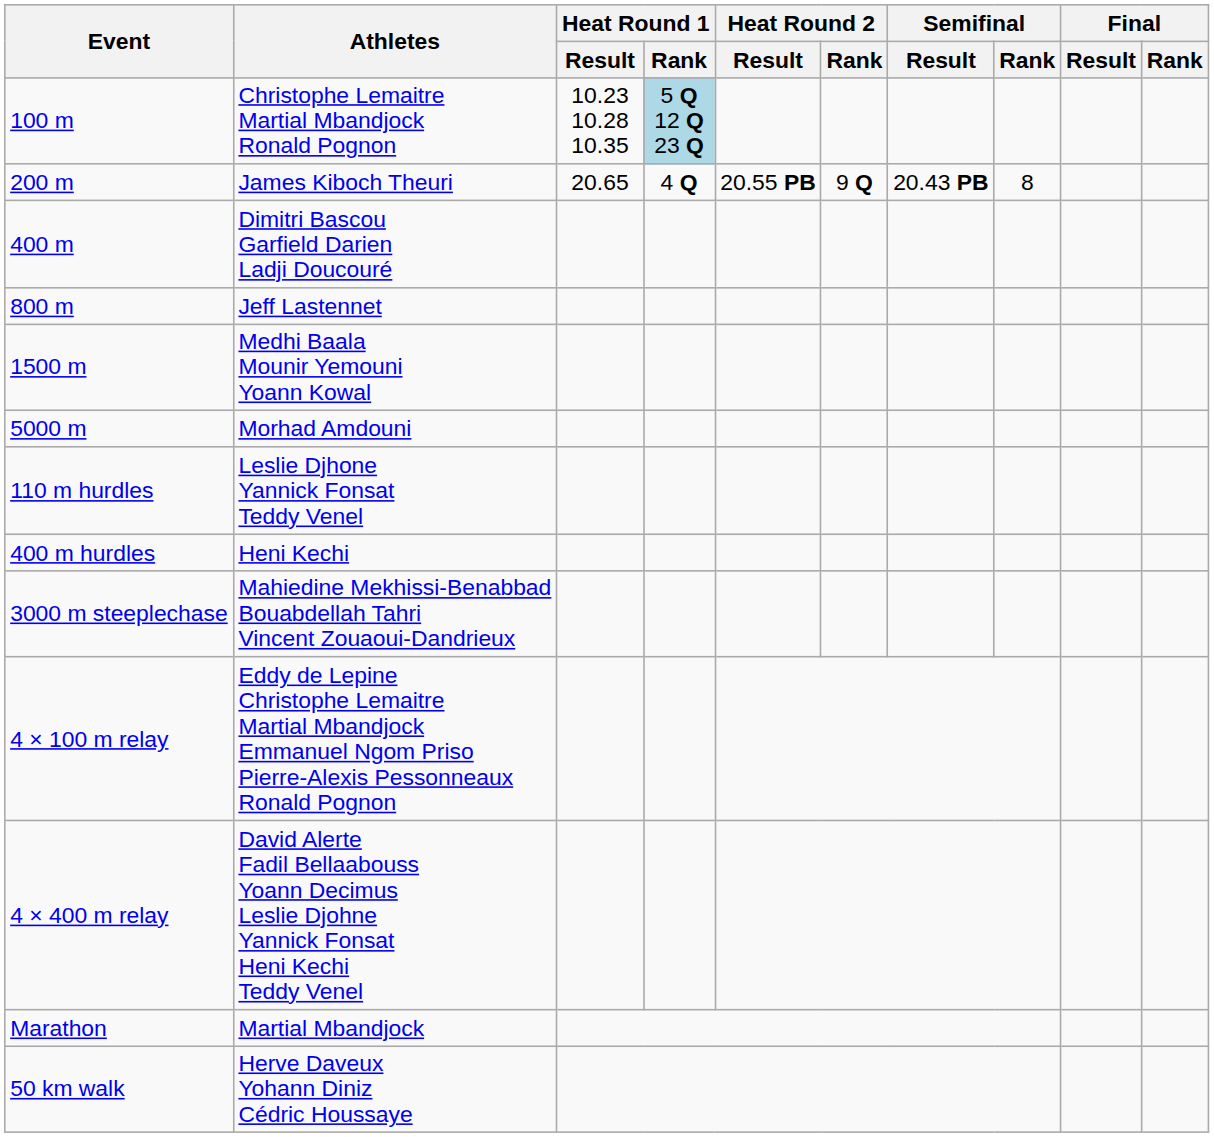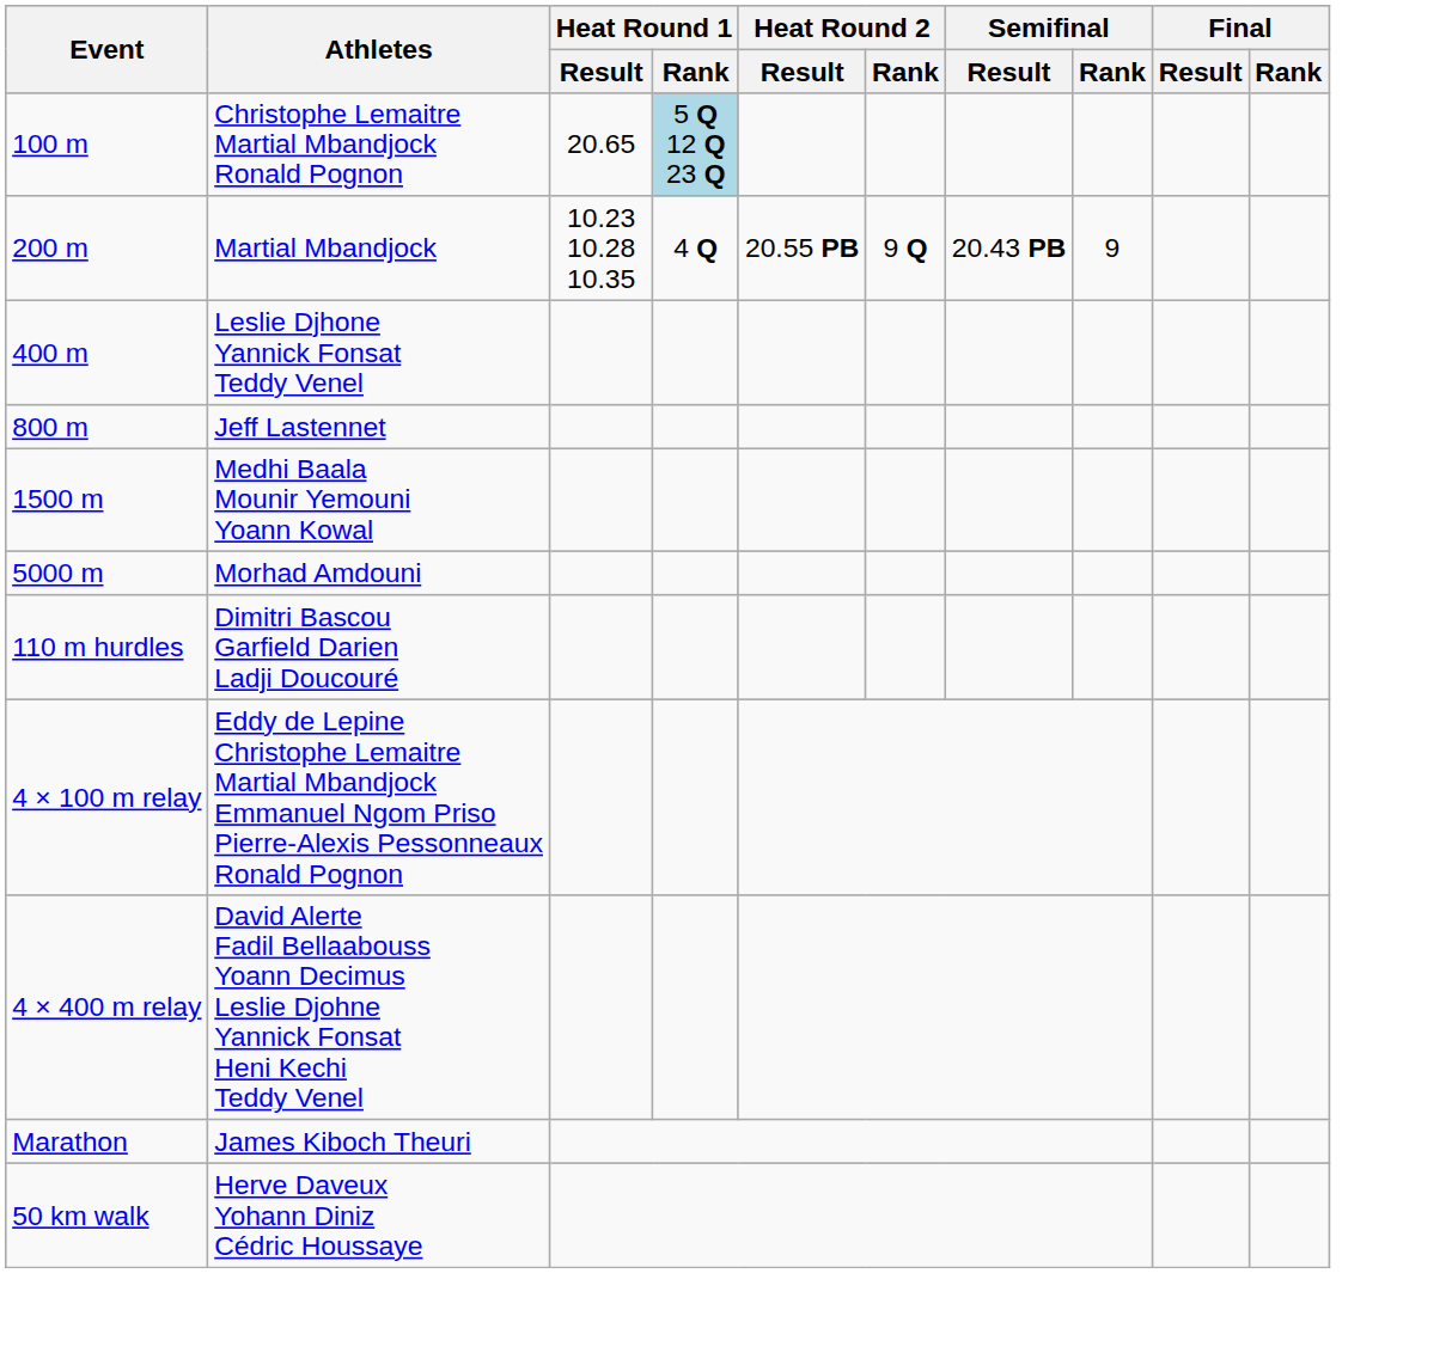100 m | Heat Round 1 / Result: 10.23 10.28 10.35 -> 20.65
200 m | Athletes: James Kiboch Theuri -> Martial Mbandjock
200 m | Heat Round 1 / Result: 20.65 -> 10.23 10.28 10.35
200 m | Semifinal / Rank: 8 -> 9
400 m | Athletes: Dimitri Bascou Garfield Darien Ladji Doucouré -> Leslie Djhone Yannick Fonsat Teddy Venel
110 m hurdles | Athletes: Leslie Djhone Yannick Fonsat Teddy Venel -> Dimitri Bascou Garfield Darien Ladji Doucouré
- row: 400 m hurdles | Heni Kechi
- row: 3000 m steeplechase | Mahiedine Mekhissi-Benabbad Bouabdellah Tahri Vincent Zouaoui-Dandrieux
Marathon | Athletes: Martial Mbandjock -> James Kiboch Theuri
